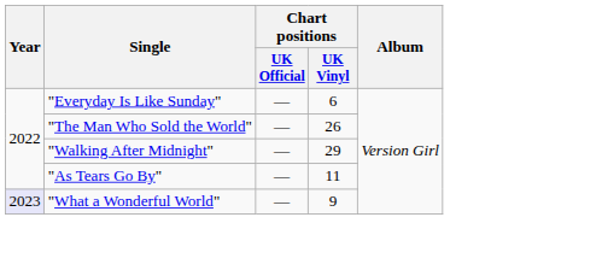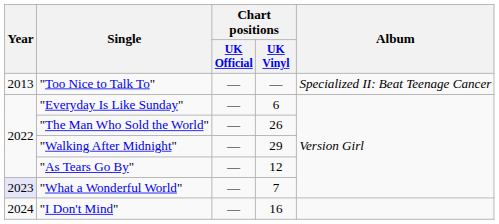+ row: 2013 | "Too Nice to Talk To" | — | — | Specialized II: Beat Teenage Cancer
"As Tears Go By" | Chart positions / UK Vinyl: 11 -> 12
"What a Wonderful World" | Chart positions / UK Vinyl: 9 -> 7
+ row: 2024 | "I Don't Mind" | — | 16
